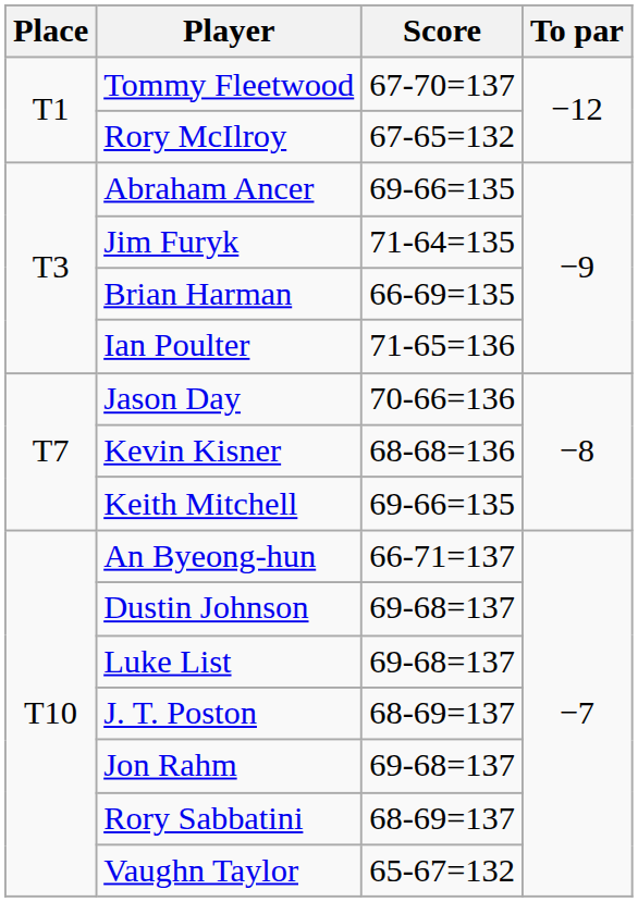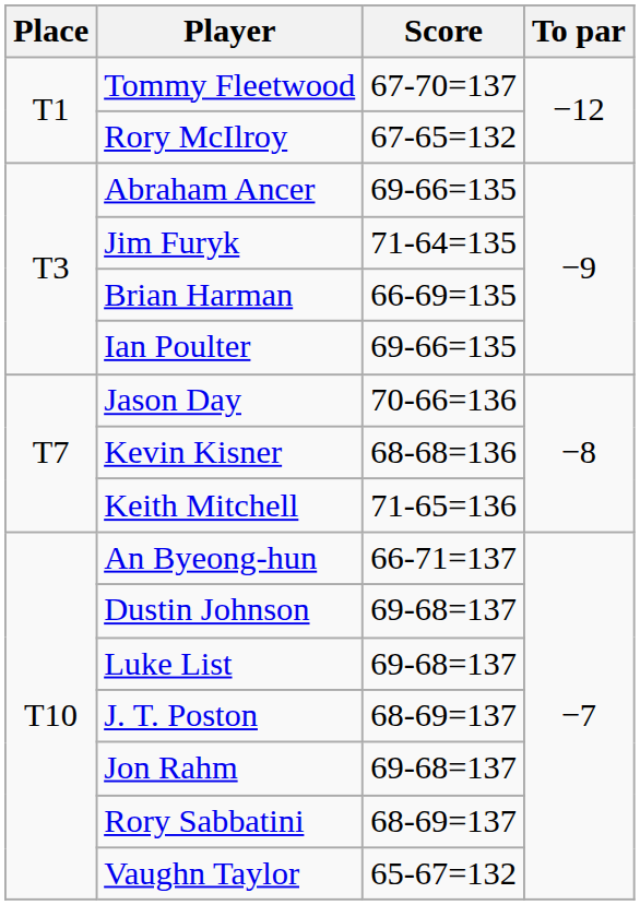Ian Poulter | Score: 71-65=136 -> 69-66=135
Keith Mitchell | Score: 69-66=135 -> 71-65=136
